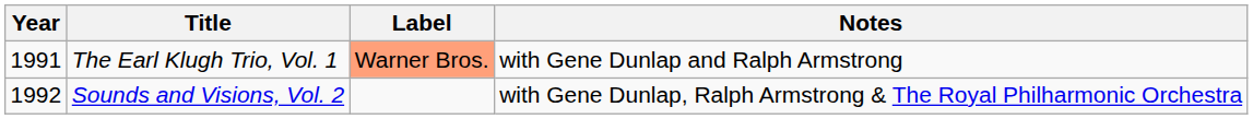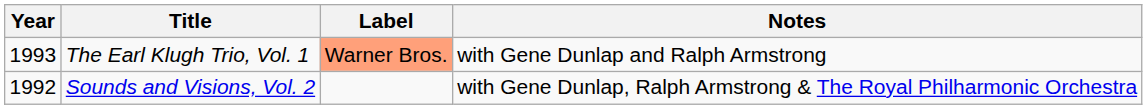The Earl Klugh Trio, Vol. 1 | Year: 1991 -> 1993
